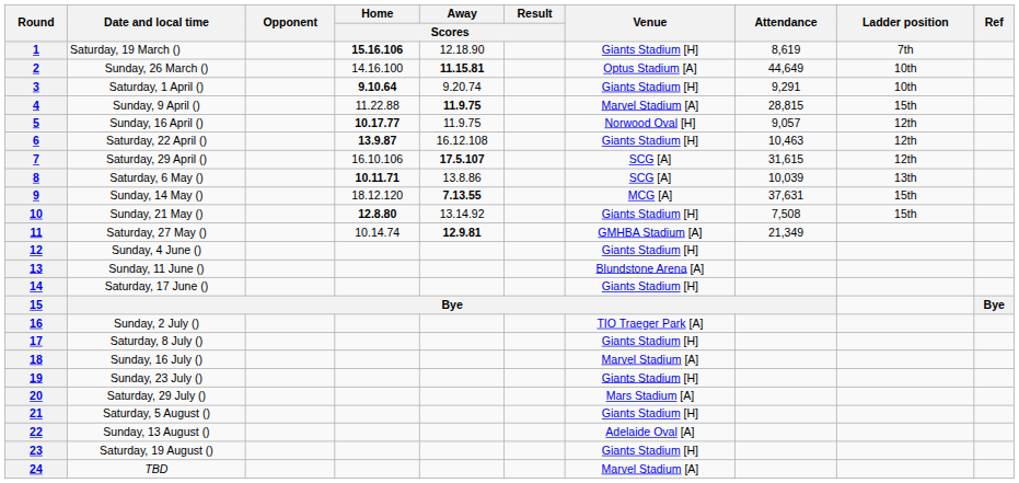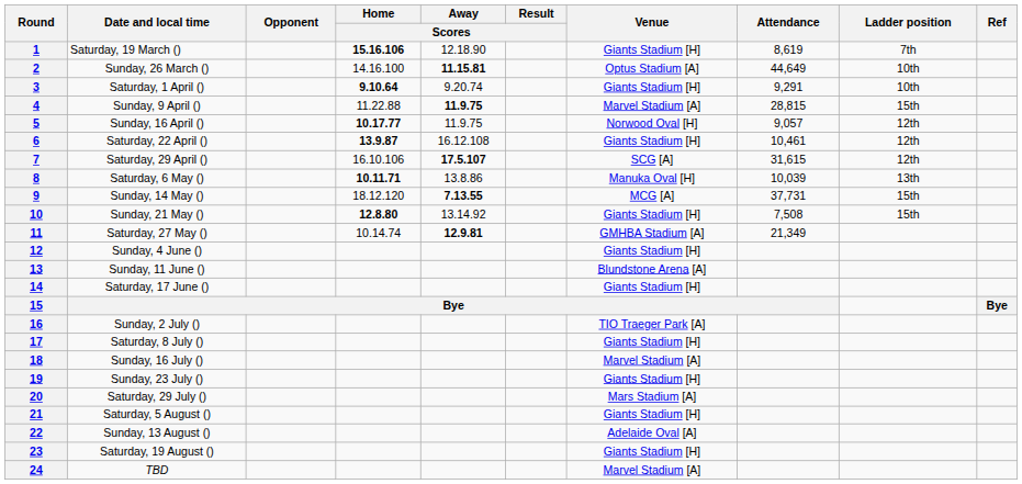6 | Attendance: 10,463 -> 10,461
8 | Venue: SCG [A] -> Manuka Oval [H]
9 | Attendance: 37,631 -> 37,731
